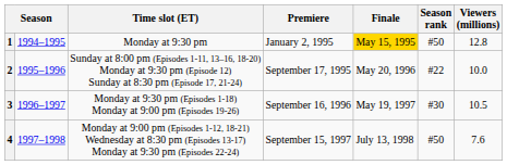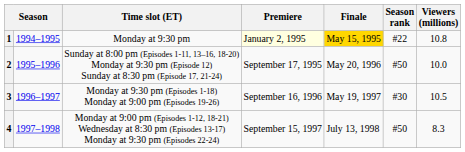1 | Premiere: no background -> lightyellow background
1 | Season rank: #50 -> #22
1 | Viewers (millions): 12.8 -> 10.8
2 | Season rank: #22 -> #50
4 | Viewers (millions): 7.6 -> 8.3
